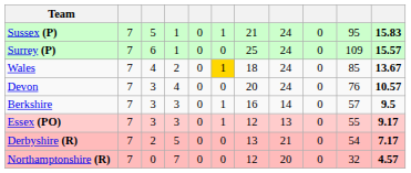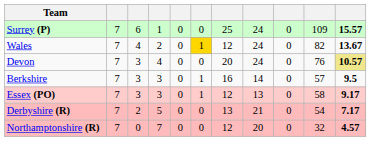- row: Sussex (P) | 7 | 5 | 1 | 0 | 1 | 21 | 24 | 0 | 95 | 15.83
Wales | column 7: 18 -> 12
Wales | column 10: 85 -> 82
Devon | column 11: no background -> khaki background
Essex (PO) | column 10: 55 -> 58
